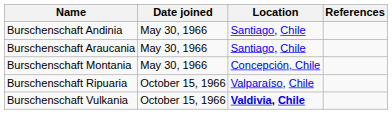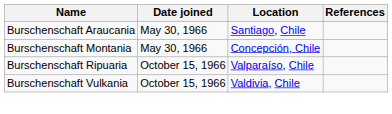- row: Burschenschaft Andinia | May 30, 1966 | Santiago, Chile
Burschenschaft Vulkania | Location: bold -> normal
